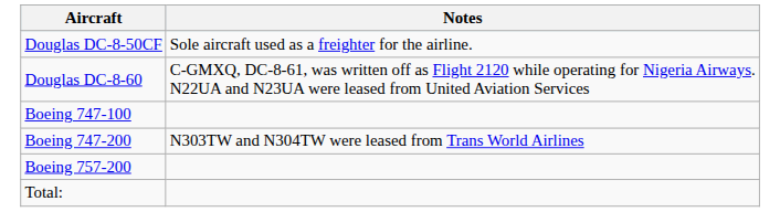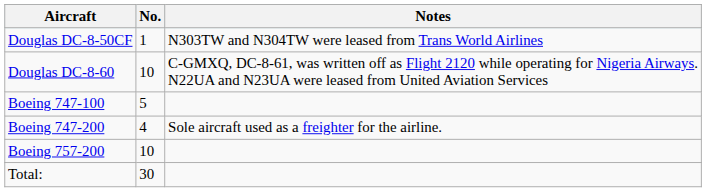+ column: No. | 1 | 10 | 5 | 4 | 10 | 30
Douglas DC-8-50CF | Notes: Sole aircraft used as a freighter for the airline. -> N303TW and N304TW were leased from Trans World Airlines
Boeing 747-200 | Notes: N303TW and N304TW were leased from Trans World Airlines -> Sole aircraft used as a freighter for the airline.
